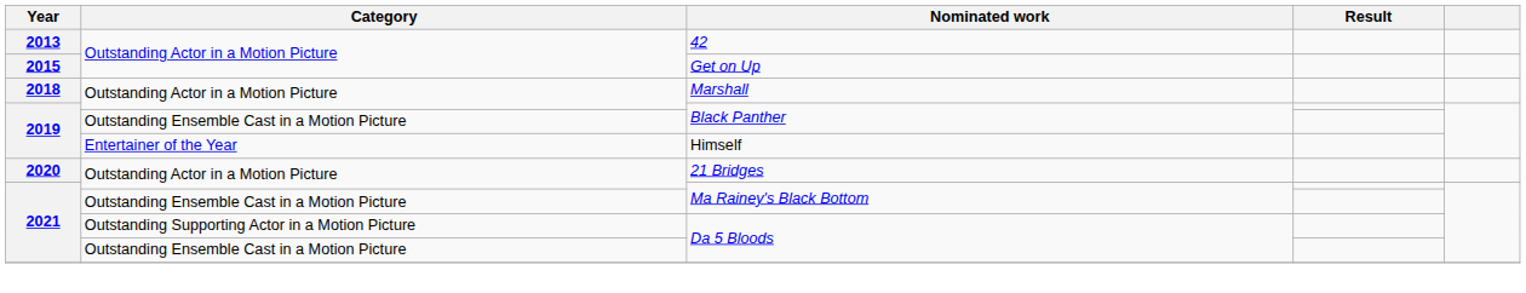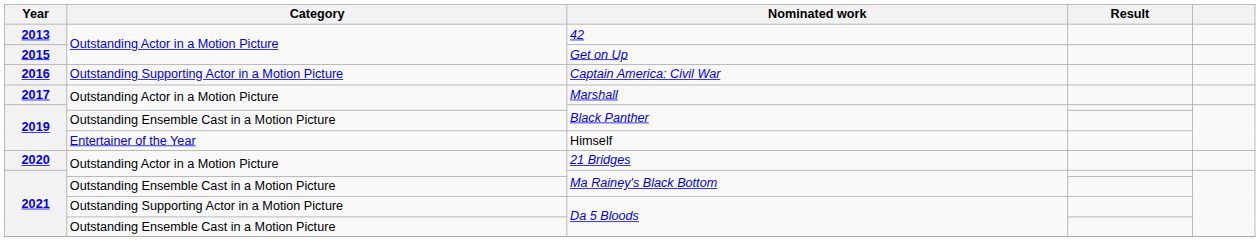+ row: 2016 | Outstanding Supporting Actor in a Motion Picture | Captain America: Civil War
Marshall | Year: 2018 -> 2017
